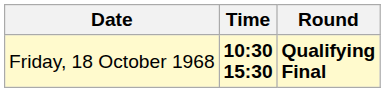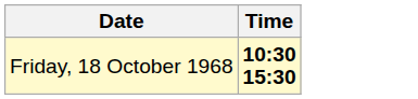- column: Round | Qualifying Final
